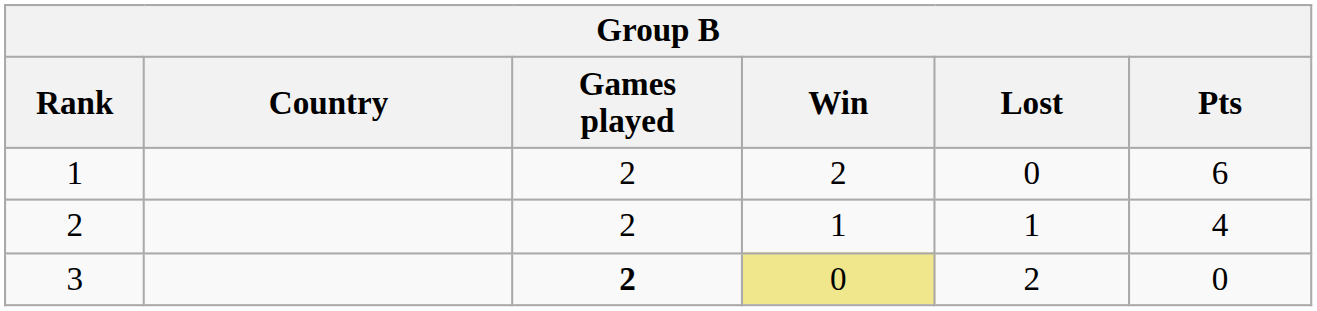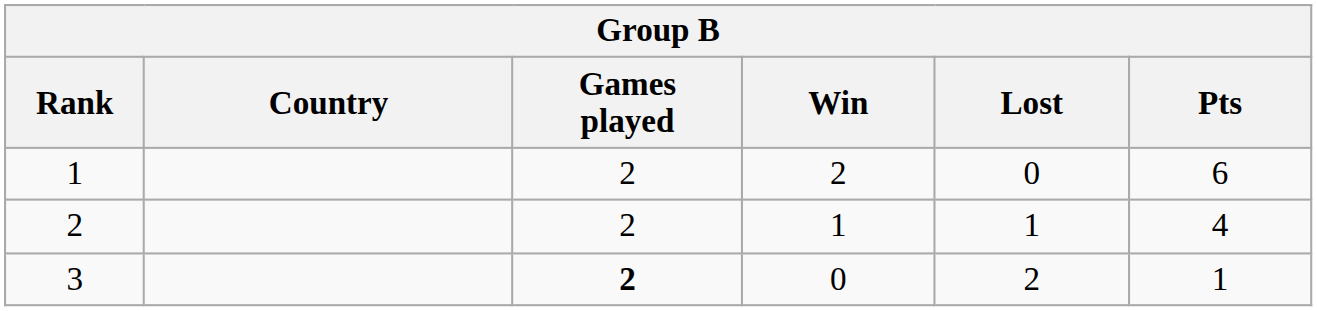3 | Win: khaki background -> no background
3 | Pts: 0 -> 1
